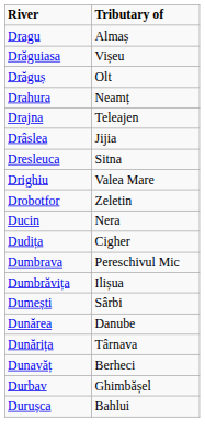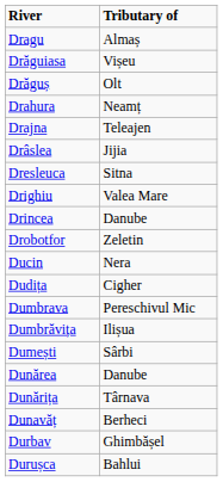+ row: Drincea | Danube
